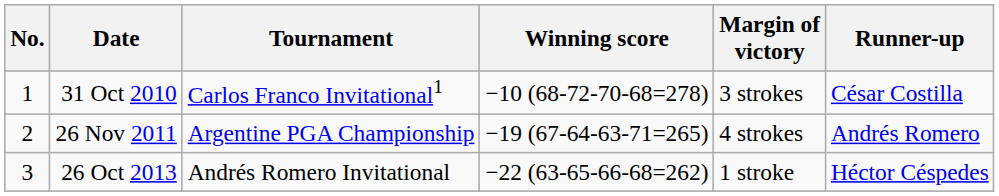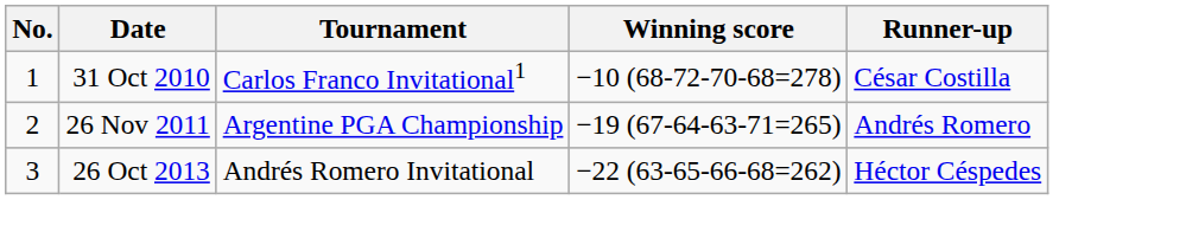- column: Margin of victory | 3 strokes | 4 strokes | 1 stroke
